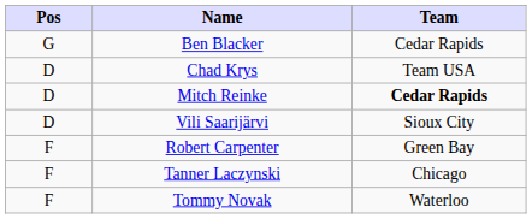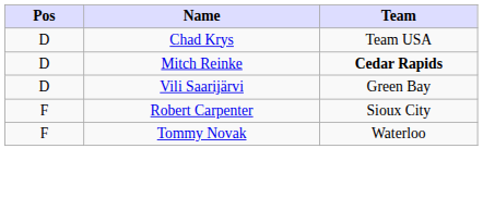- row: G | Ben Blacker | Cedar Rapids
Vili Saarijärvi | Team: Sioux City -> Green Bay
Robert Carpenter | Team: Green Bay -> Sioux City
- row: F | Tanner Laczynski | Chicago
